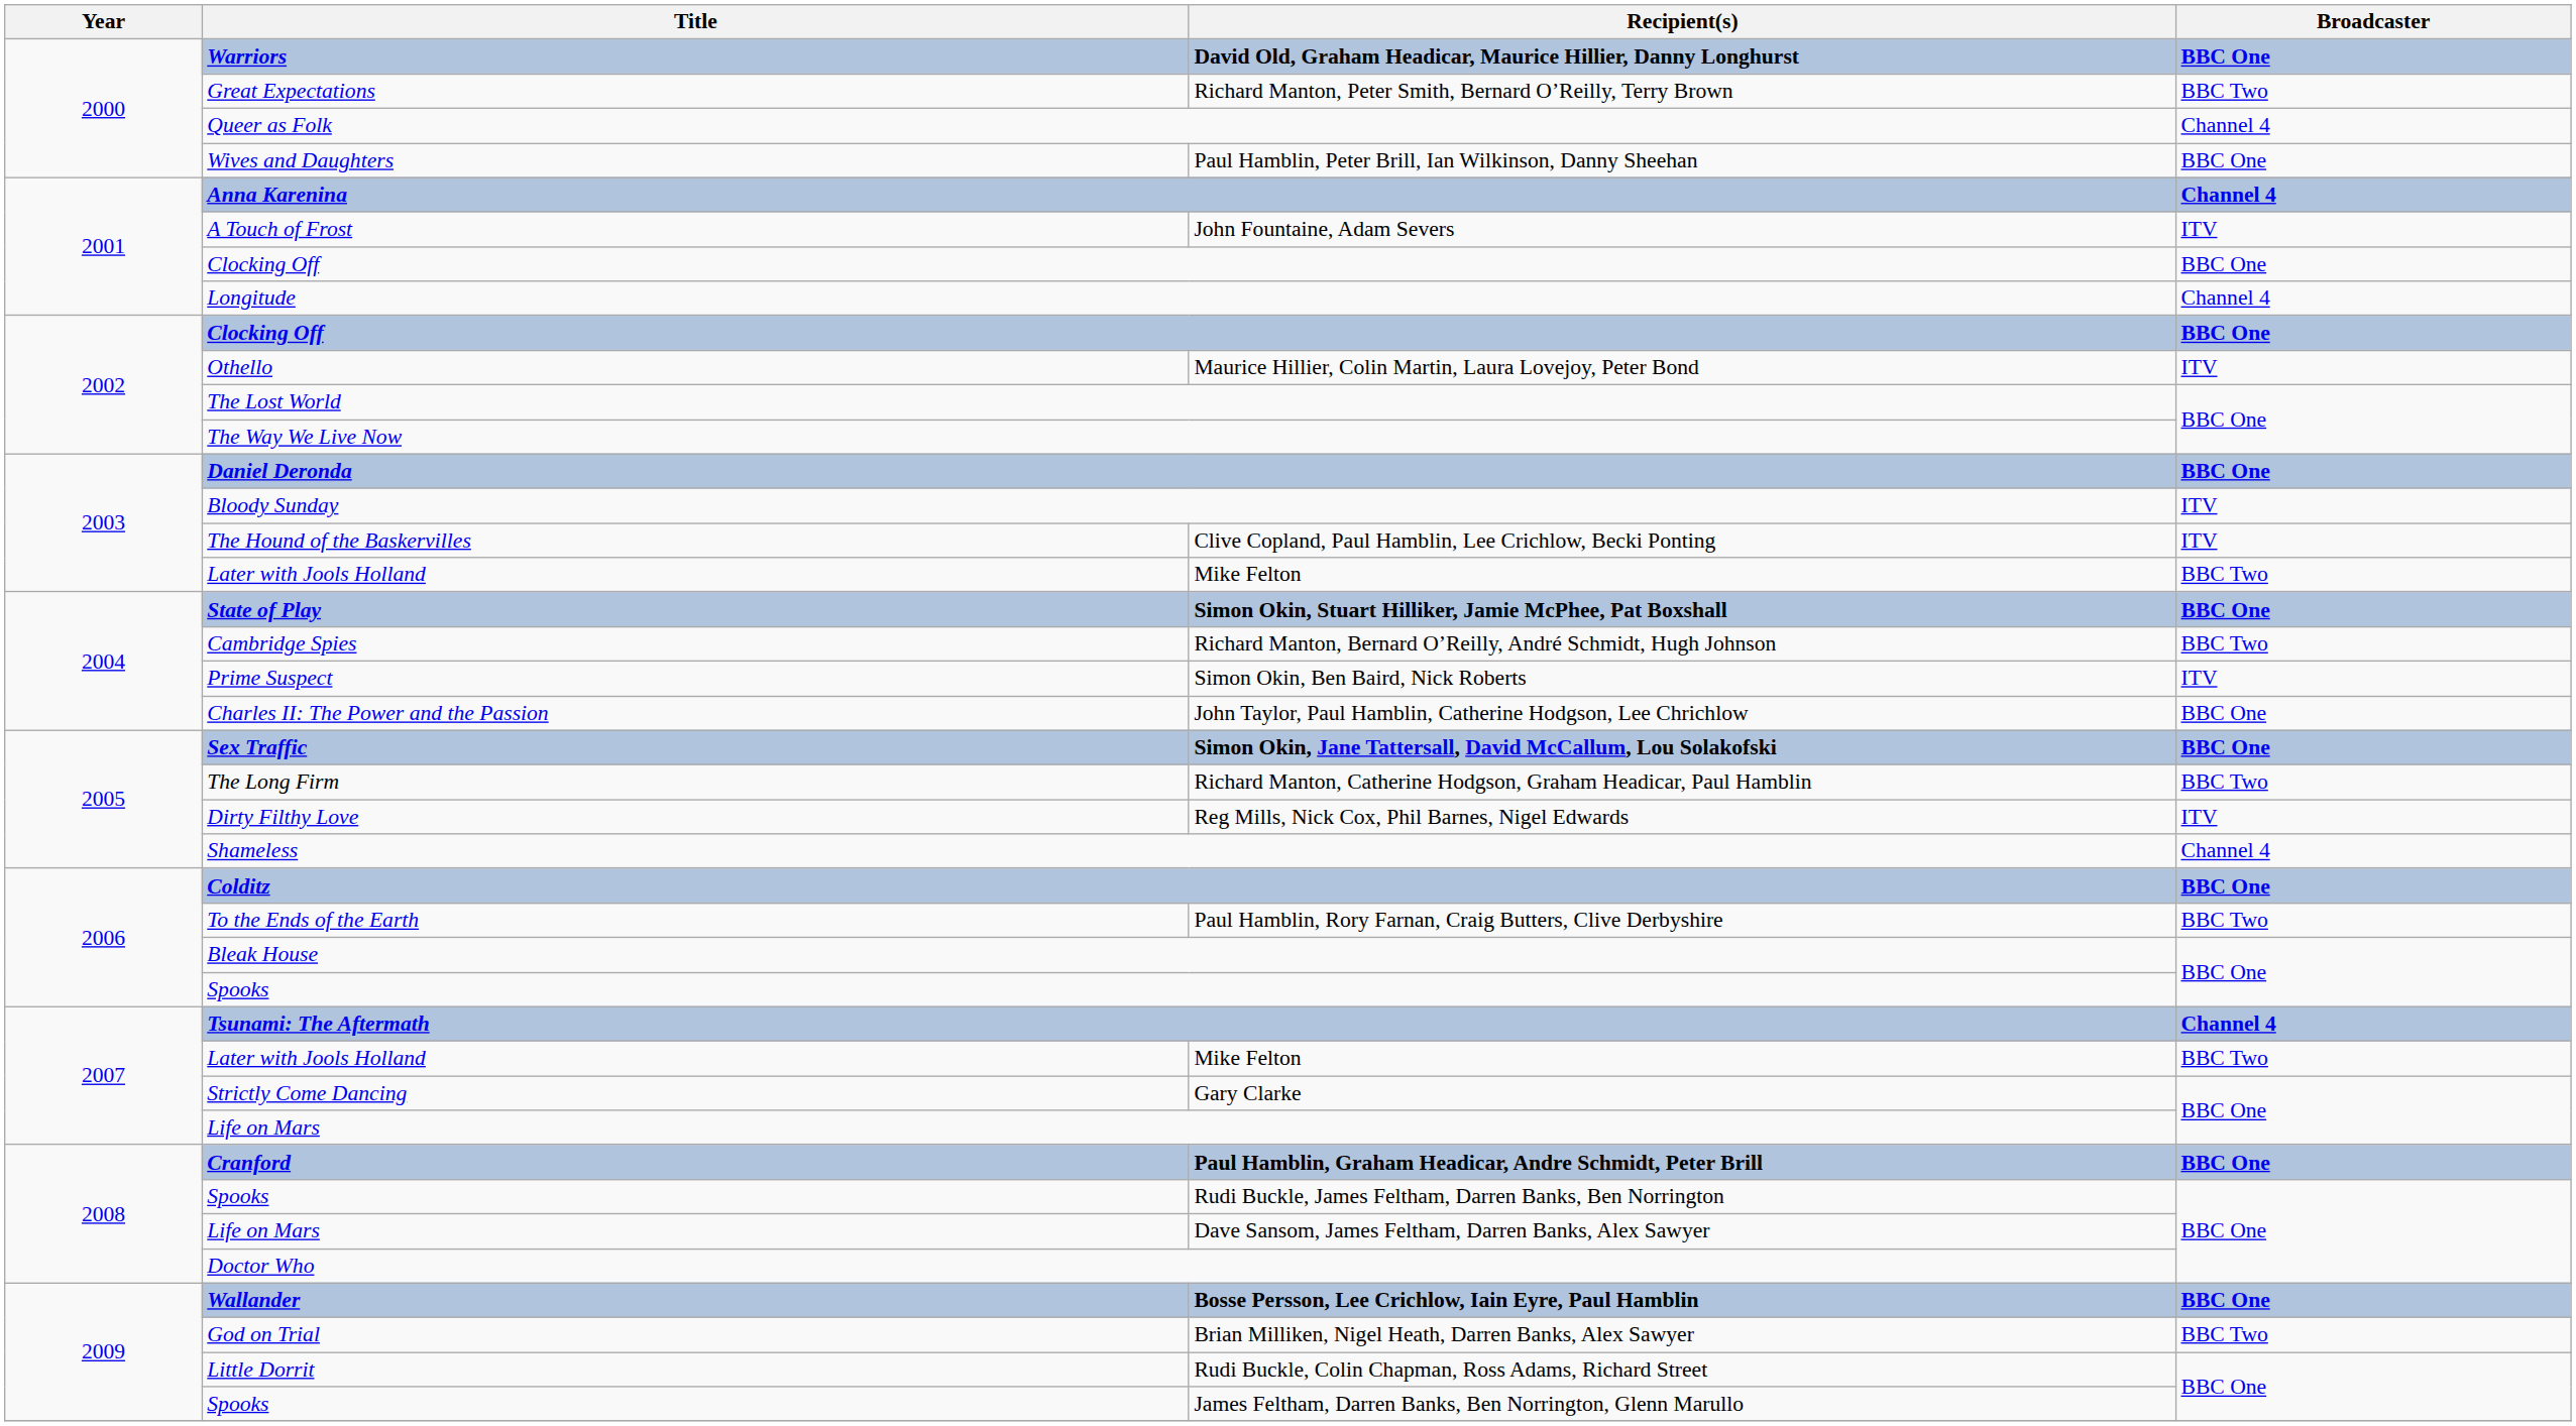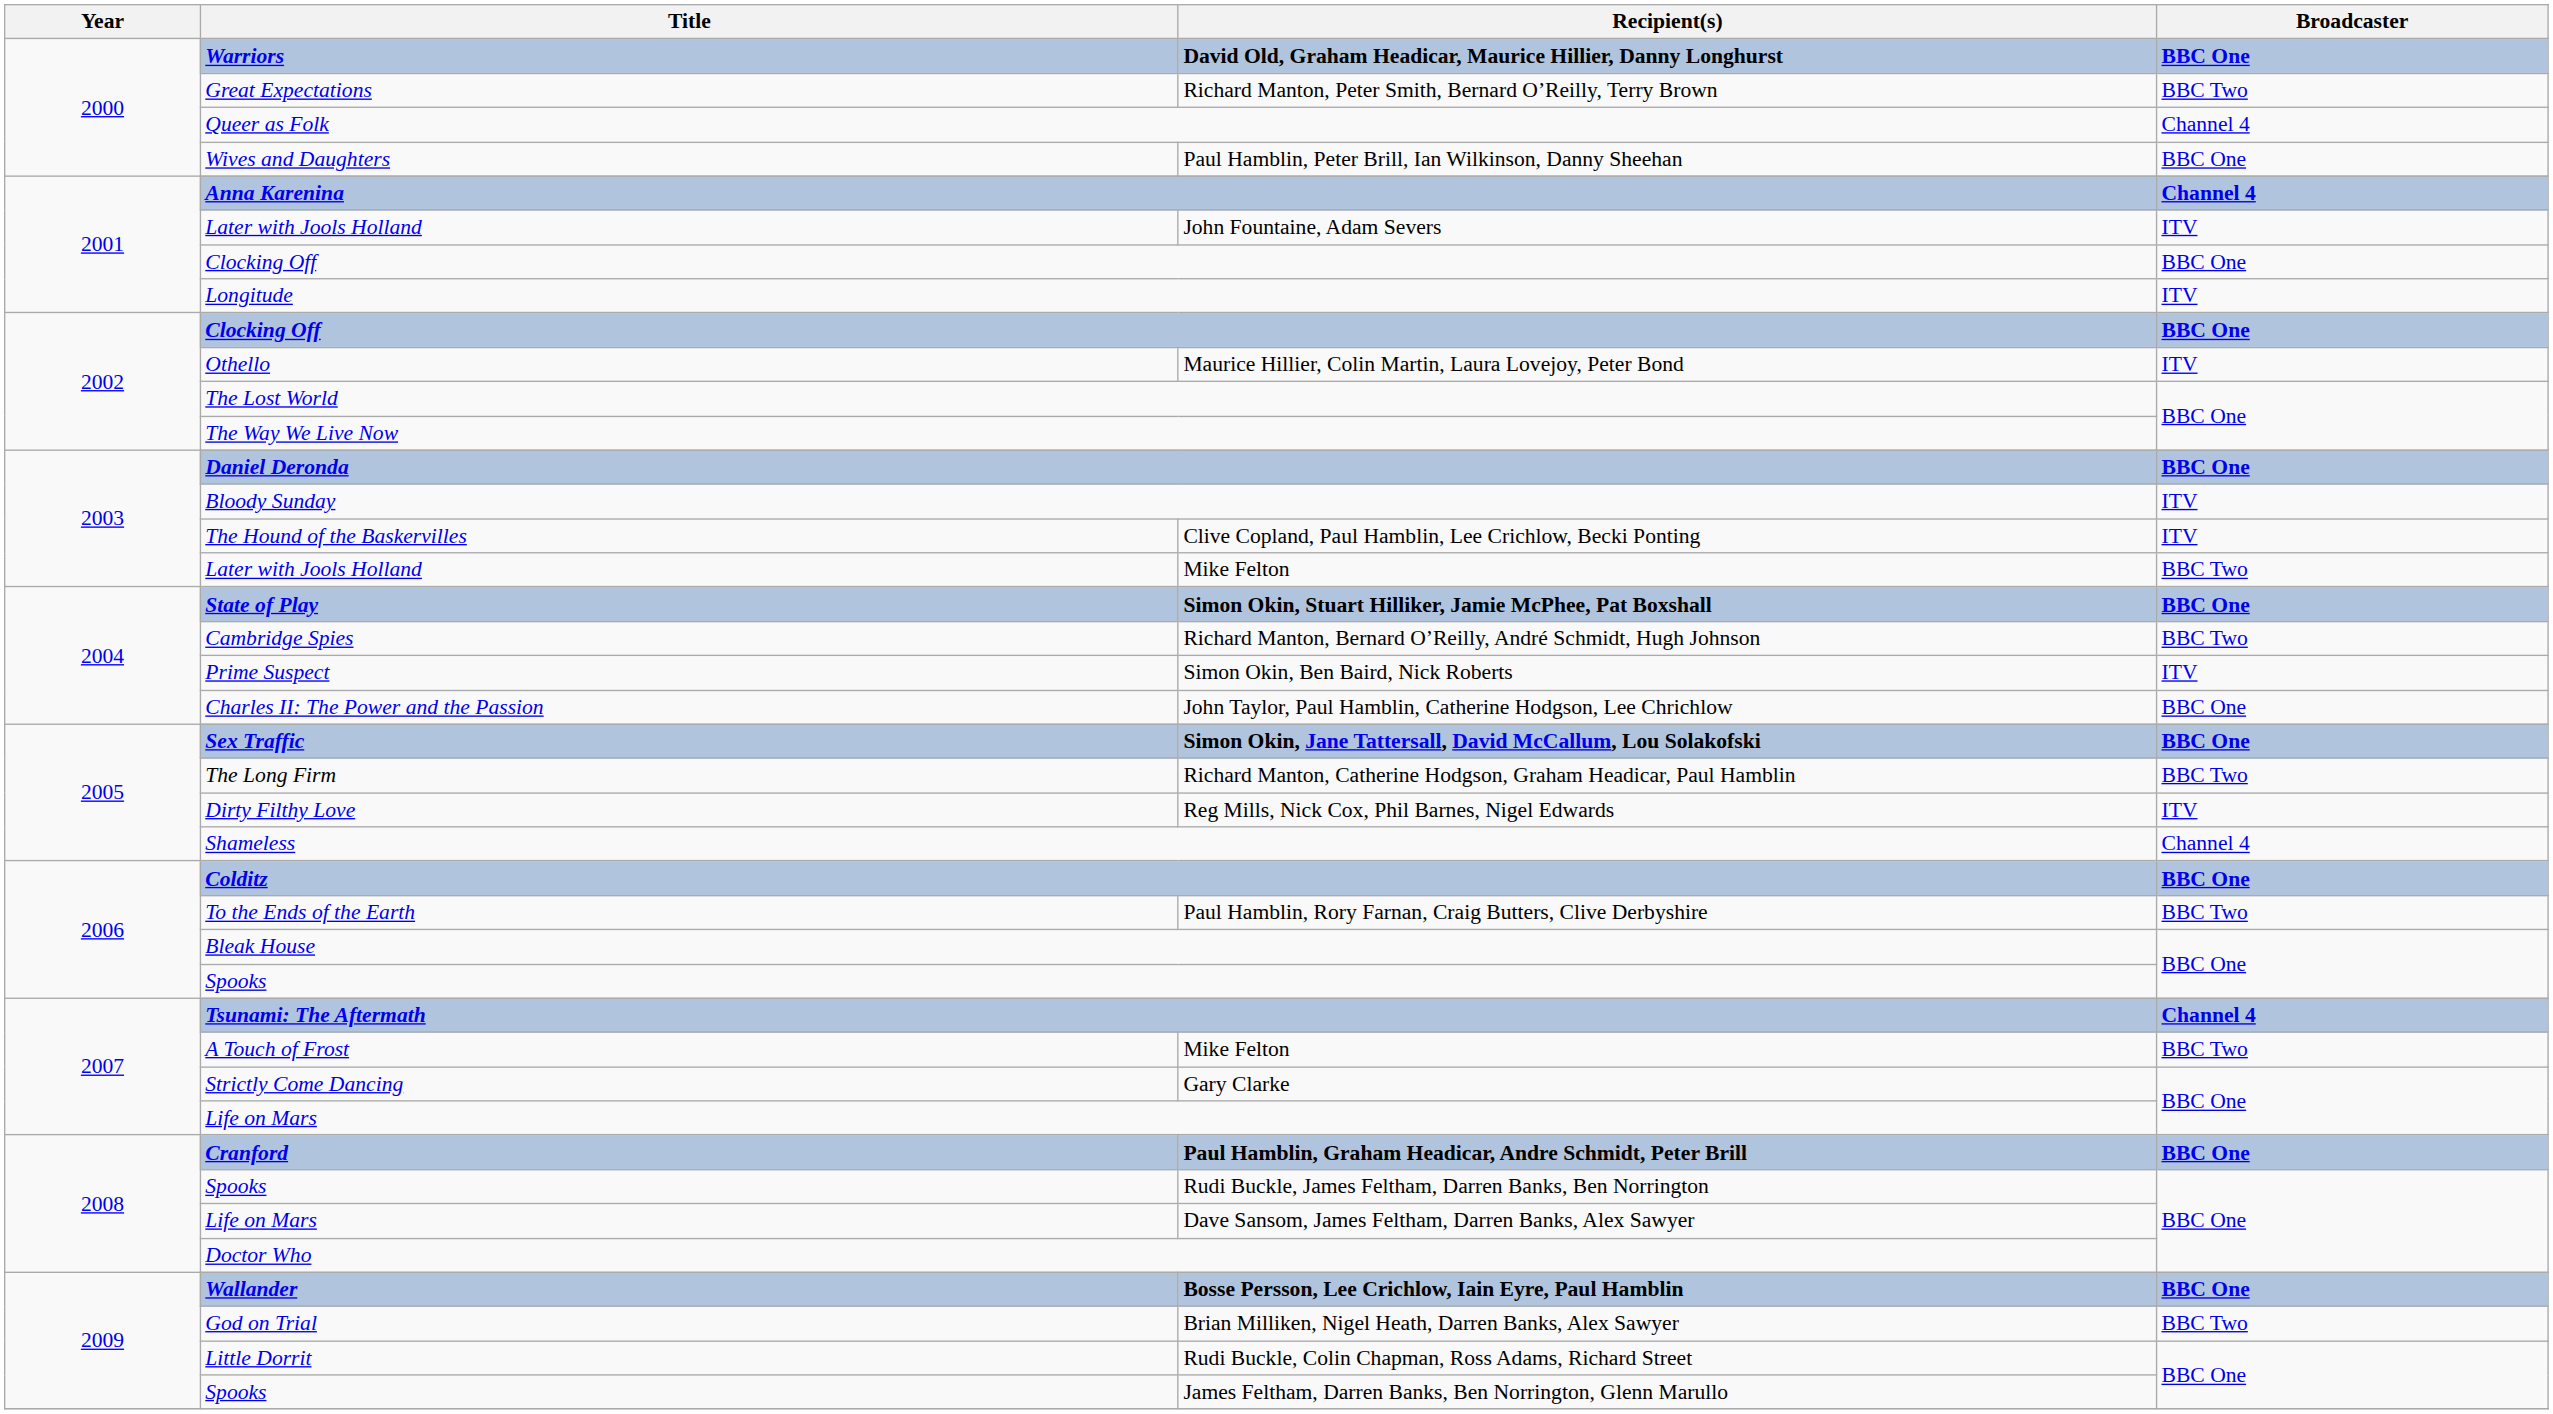John Fountaine, Adam Severs | Title: A Touch of Frost -> Later with Jools Holland
Longitude | Broadcaster: Channel 4 -> ITV
2007 / Mike Felton | Title: Later with Jools Holland -> A Touch of Frost
